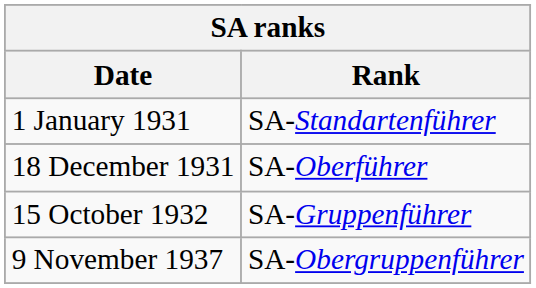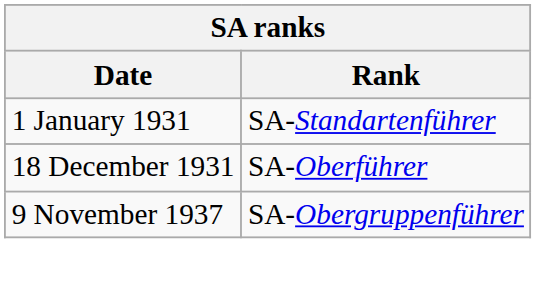- row: 15 October 1932 | SA-Gruppenführer
